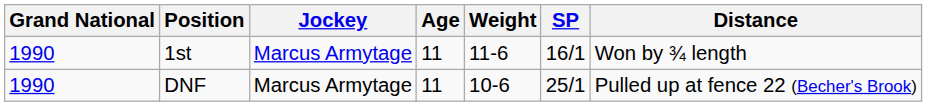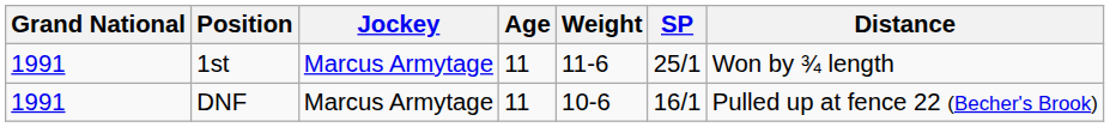1st | Grand National: 1990 -> 1991
1st | SP: 16/1 -> 25/1
DNF | Grand National: 1990 -> 1991
DNF | SP: 25/1 -> 16/1
